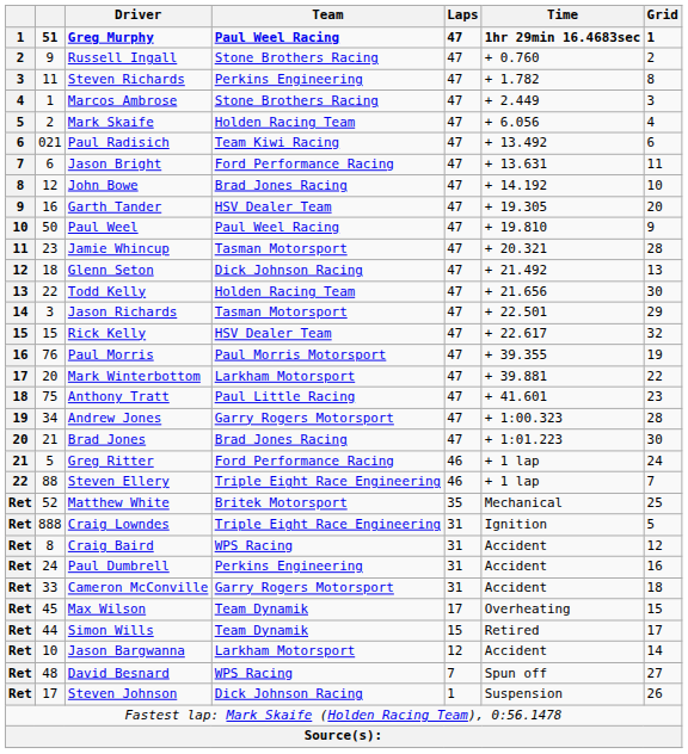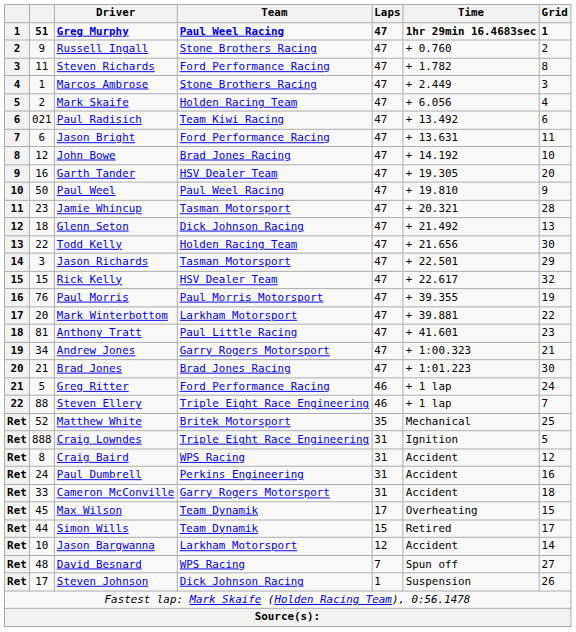Steven Richards | Team: Perkins Engineering -> Ford Performance Racing
Anthony Tratt | column 2: 75 -> 81
Andrew Jones | Grid: 28 -> 21
